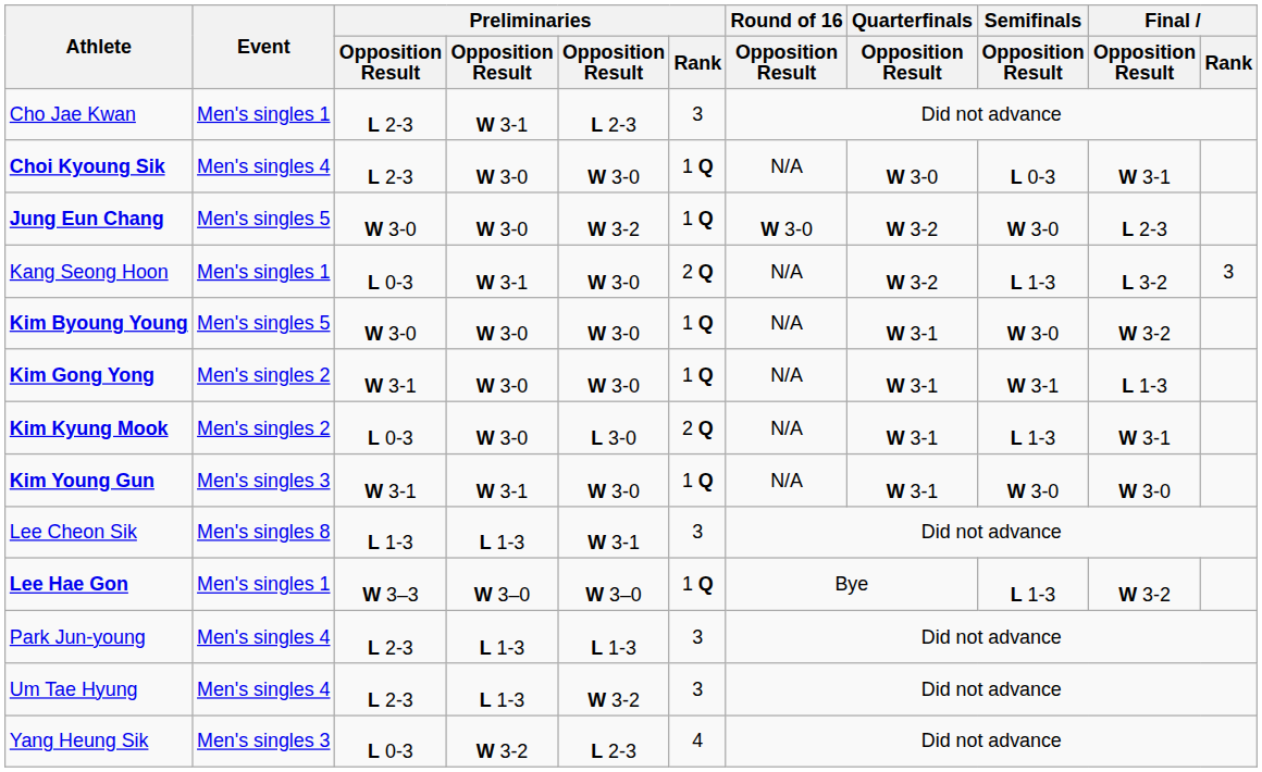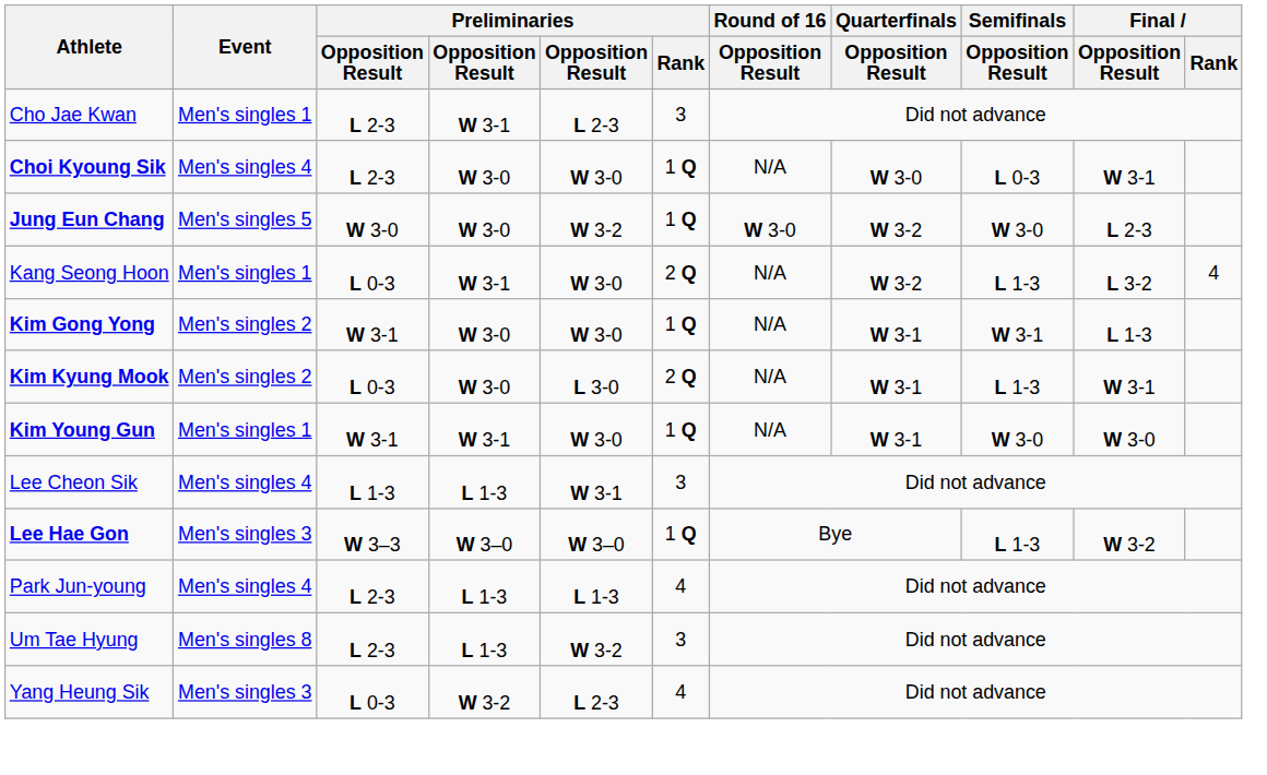Kang Seong Hoon | Final / Rank: 3 -> 4
- row: Kim Byoung Young | Men's singles 5 | W 3-0 | W 3-0 | W 3-0 | 1 Q | N/A | W 3-1 | W 3-0 | W 3-2
Kim Young Gun | Event: Men's singles 3 -> Men's singles 1
Lee Cheon Sik | Event: Men's singles 8 -> Men's singles 4
Lee Hae Gon | Event: Men's singles 1 -> Men's singles 3
Park Jun-young | Preliminaries / Rank: 3 -> 4
Um Tae Hyung | Event: Men's singles 4 -> Men's singles 8
